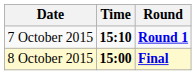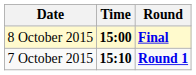rows swapped: 7 October 2015 <-> 8 October 2015
